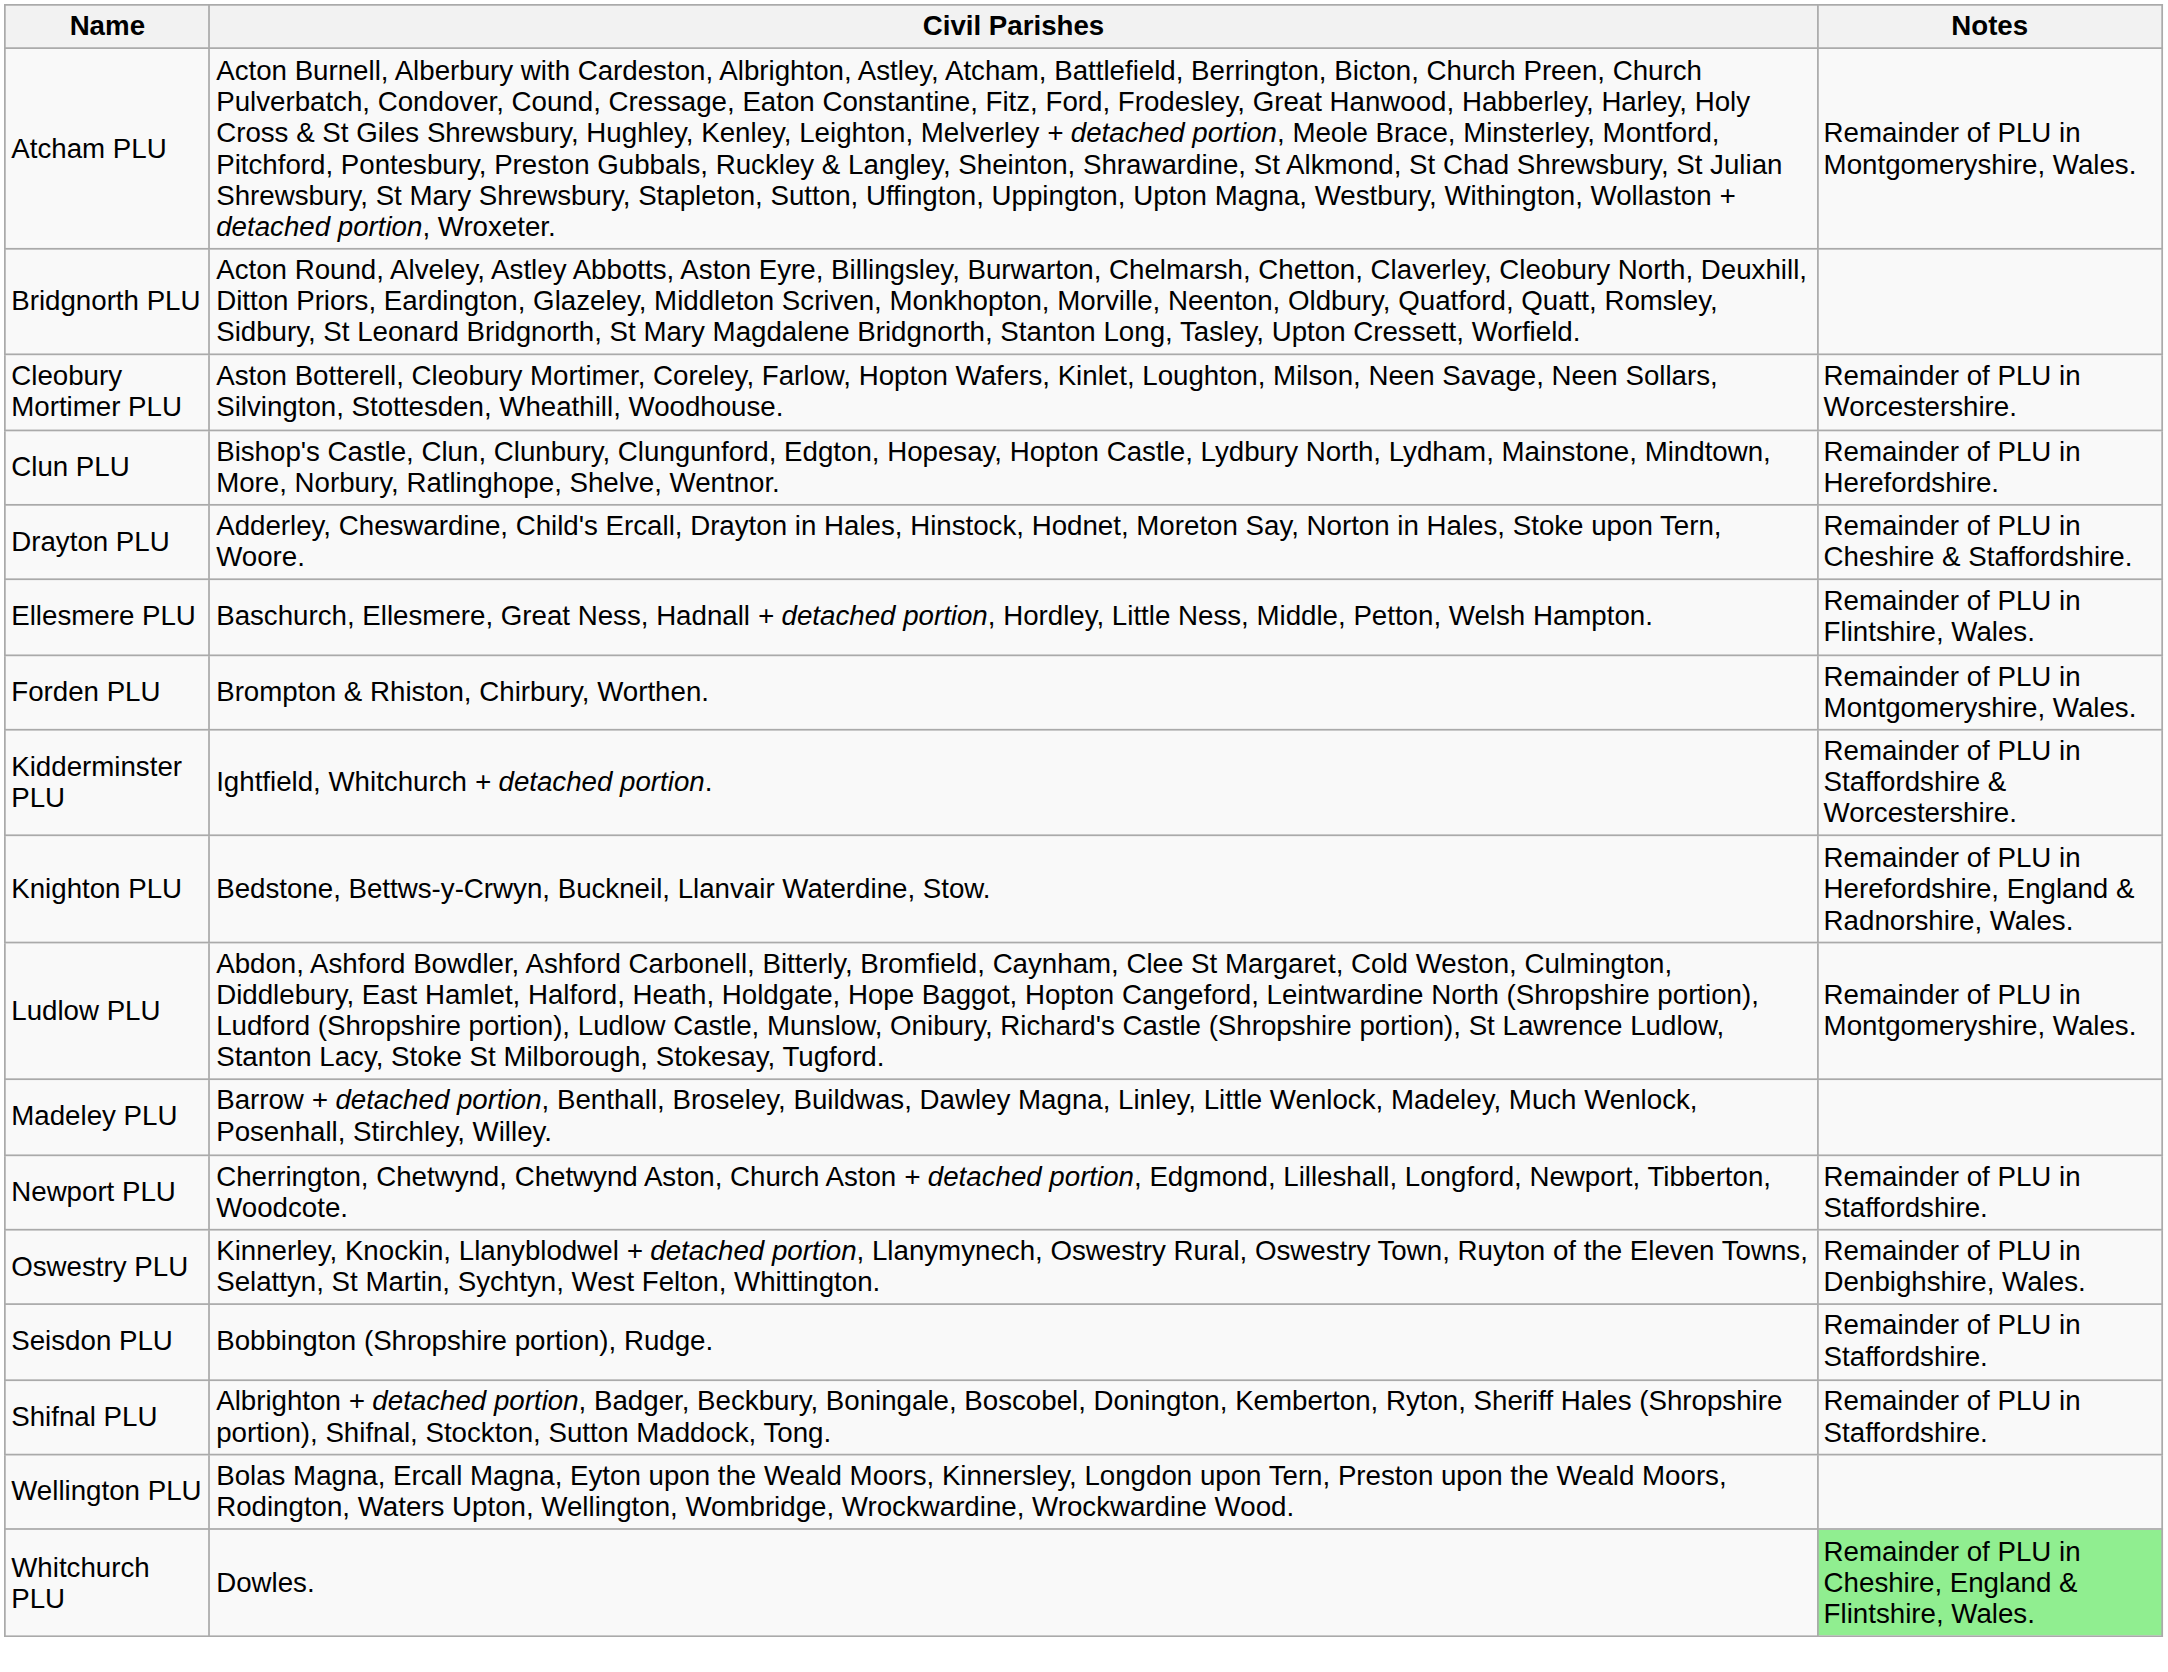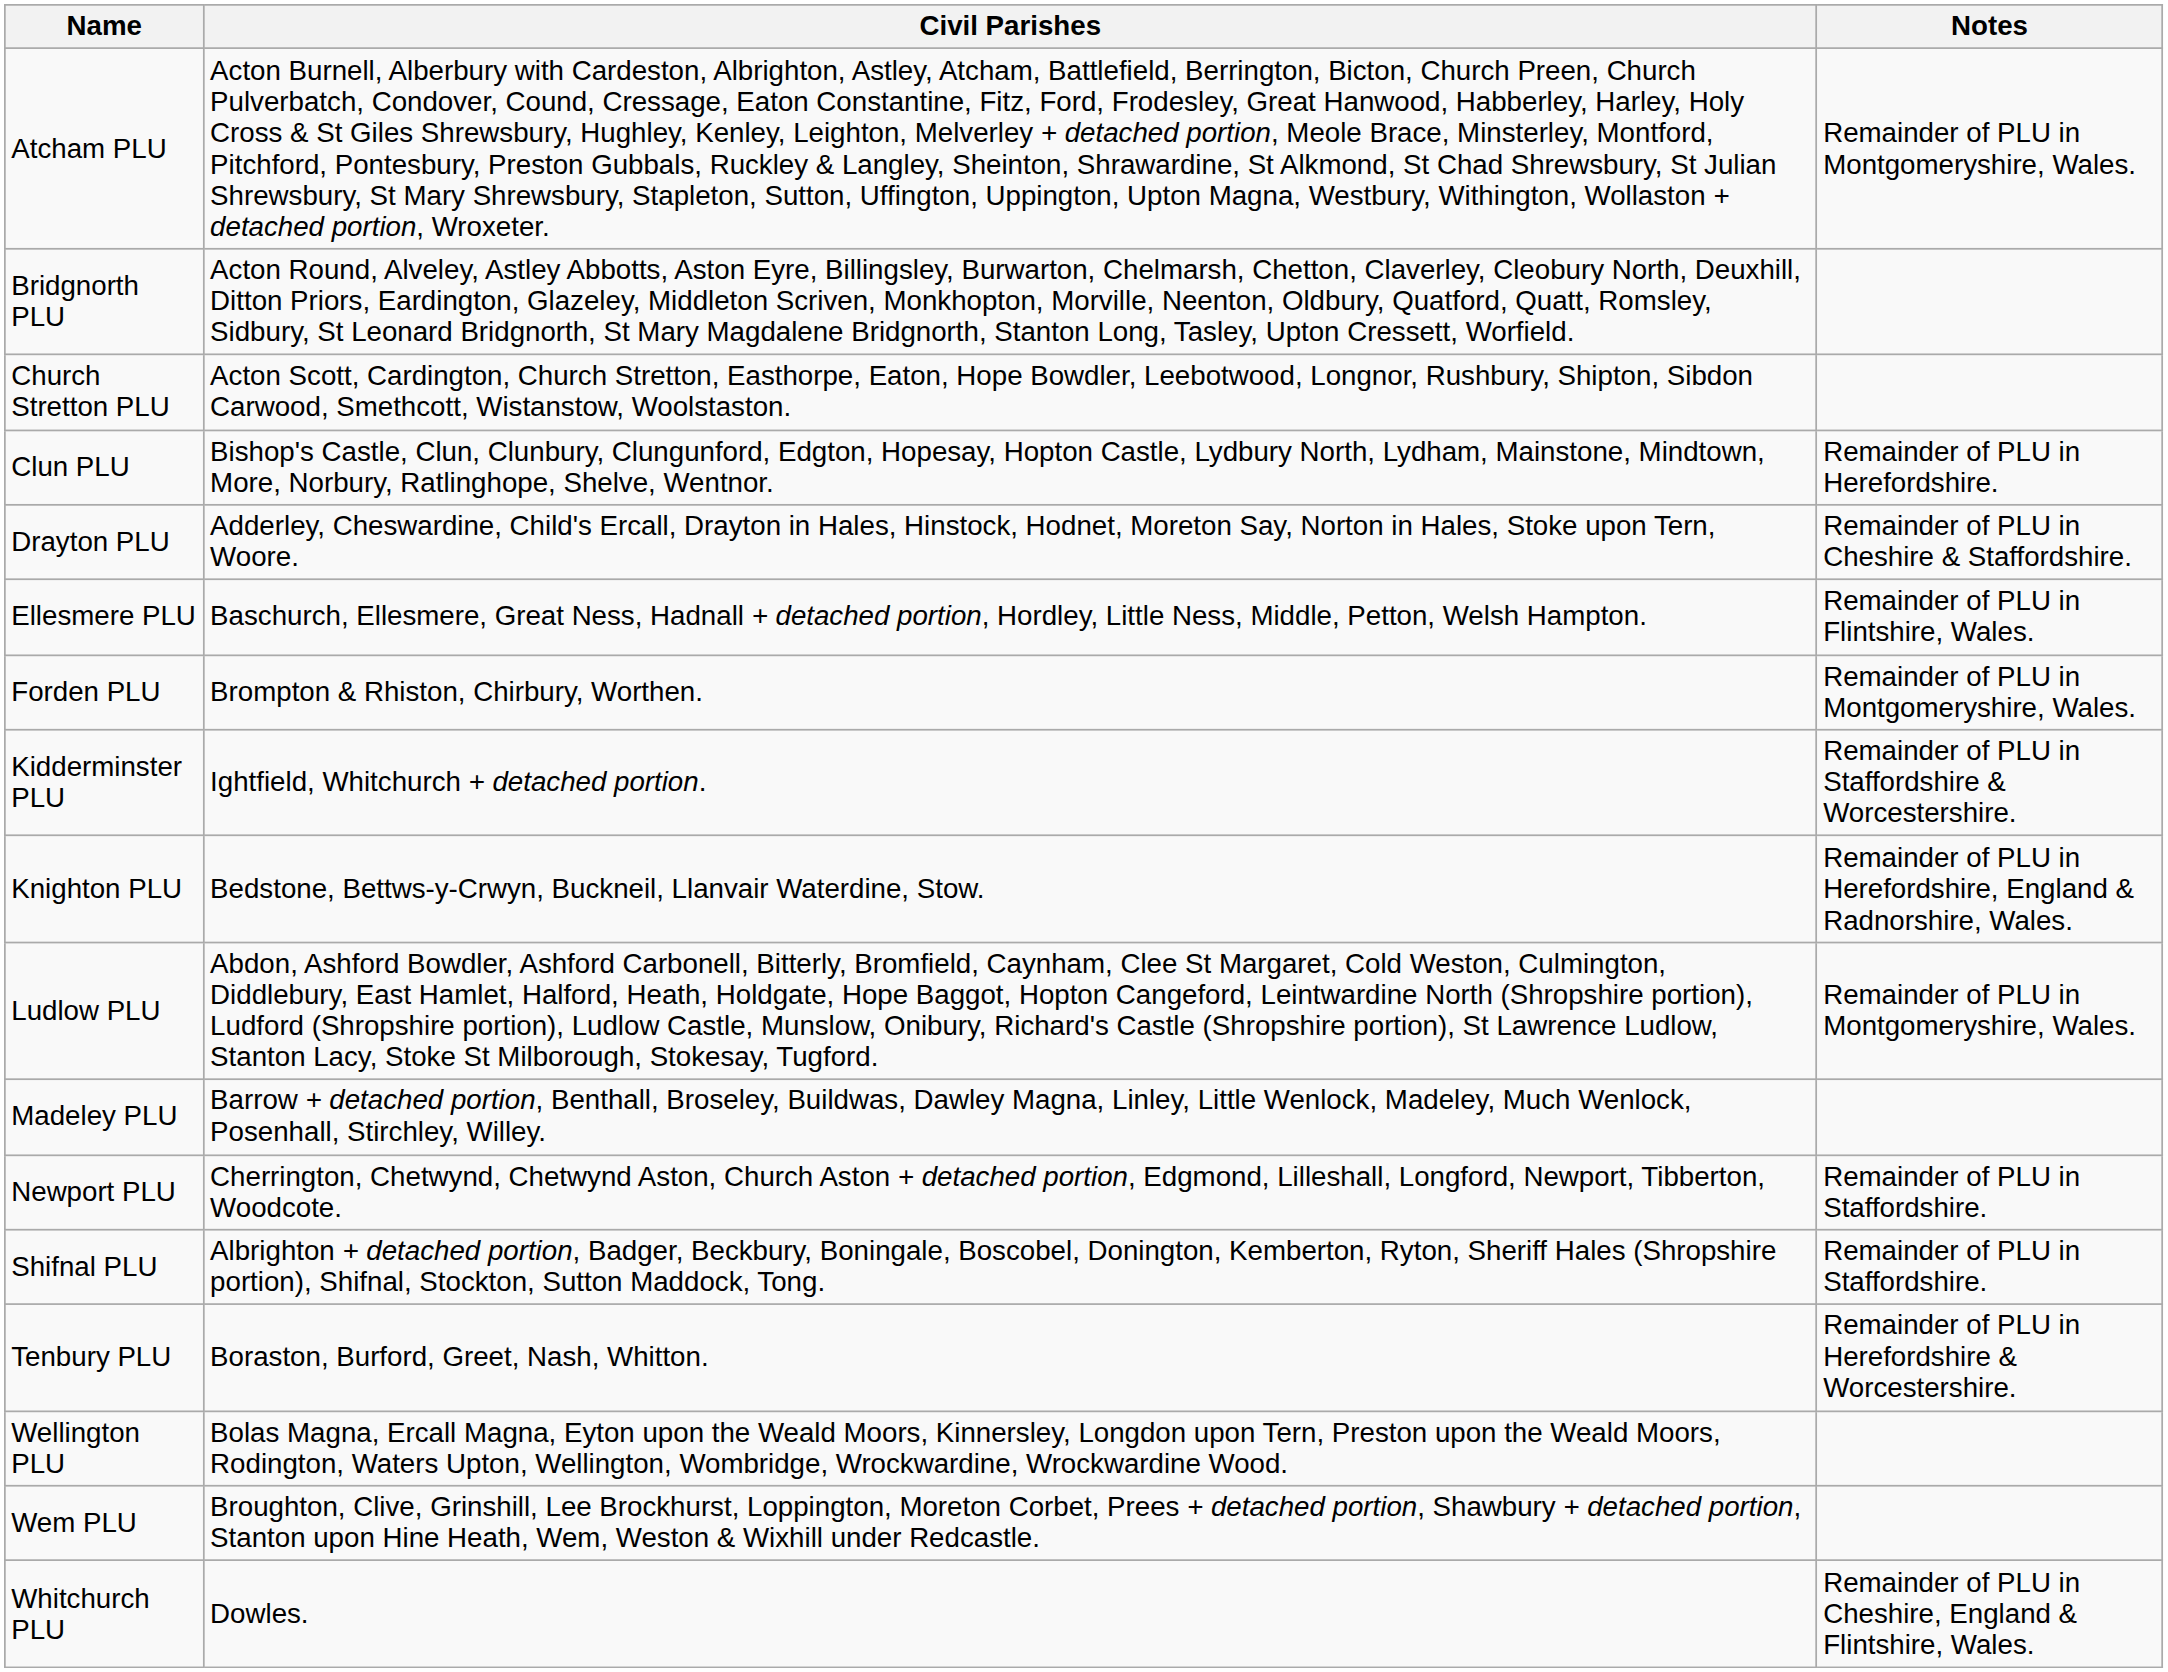+ row: Church Stretton PLU | Acton Scott, Cardington, Church Stretton, Easthorpe, Eaton, Hope Bowdler, Leebotwood, Longnor, Rushbury, Shipton, Sibdon Carwood, Smethcott, Wistanstow, Woolstaston.
- row: Cleobury Mortimer PLU | Aston Botterell, Cleobury Mortimer, Coreley, Farlow, Hopton Wafers, Kinlet, Loughton, Milson, Neen Savage, Neen Sollars, Silvington, Stottesden, Wheathill, Woodhouse. | Remainder of PLU in Worcestershire.
- row: Oswestry PLU | Kinnerley, Knockin, Llanyblodwel + detached portion, Llanymynech, Oswestry Rural, Oswestry Town, Ruyton of the Eleven Towns, Selattyn, St Martin, Sychtyn, West Felton, Whittington. | Remainder of PLU in Denbighshire, Wales.
- row: Seisdon PLU | Bobbington (Shropshire portion), Rudge. | Remainder of PLU in Staffordshire.
+ row: Tenbury PLU | Boraston, Burford, Greet, Nash, Whitton. | Remainder of PLU in Herefordshire & Worcestershire.
+ row: Wem PLU | Broughton, Clive, Grinshill, Lee Brockhurst, Loppington, Moreton Corbet, Prees + detached portion, Shawbury + detached portion, Stanton upon Hine Heath, Wem, Weston & Wixhill under Redcastle.
Whitchurch PLU | Notes: lightgreen background -> no background
